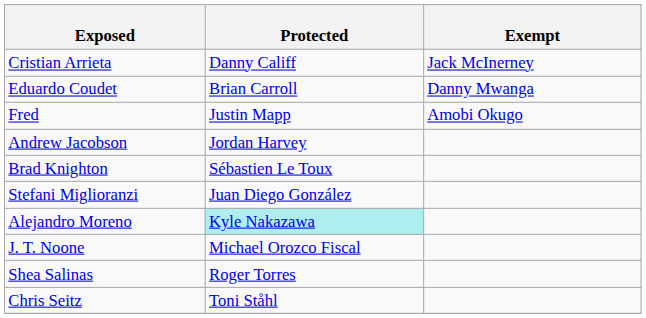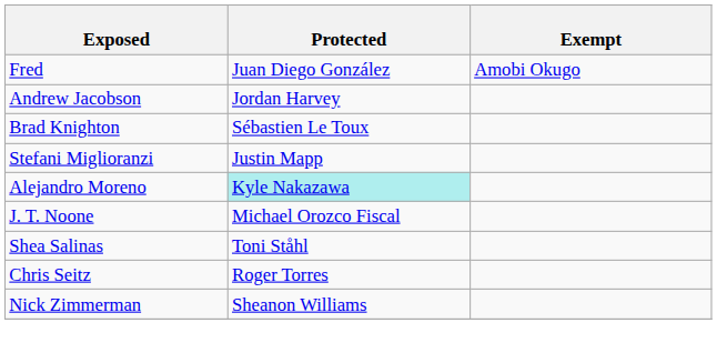- row: Cristian Arrieta | Danny Califf | Jack McInerney
- row: Eduardo Coudet | Brian Carroll | Danny Mwanga
Fred | Protected: Justin Mapp -> Juan Diego González
Stefani Miglioranzi | Protected: Juan Diego González -> Justin Mapp
Shea Salinas | Protected: Roger Torres -> Toni Ståhl
Chris Seitz | Protected: Toni Ståhl -> Roger Torres
+ row: Nick Zimmerman | Sheanon Williams
